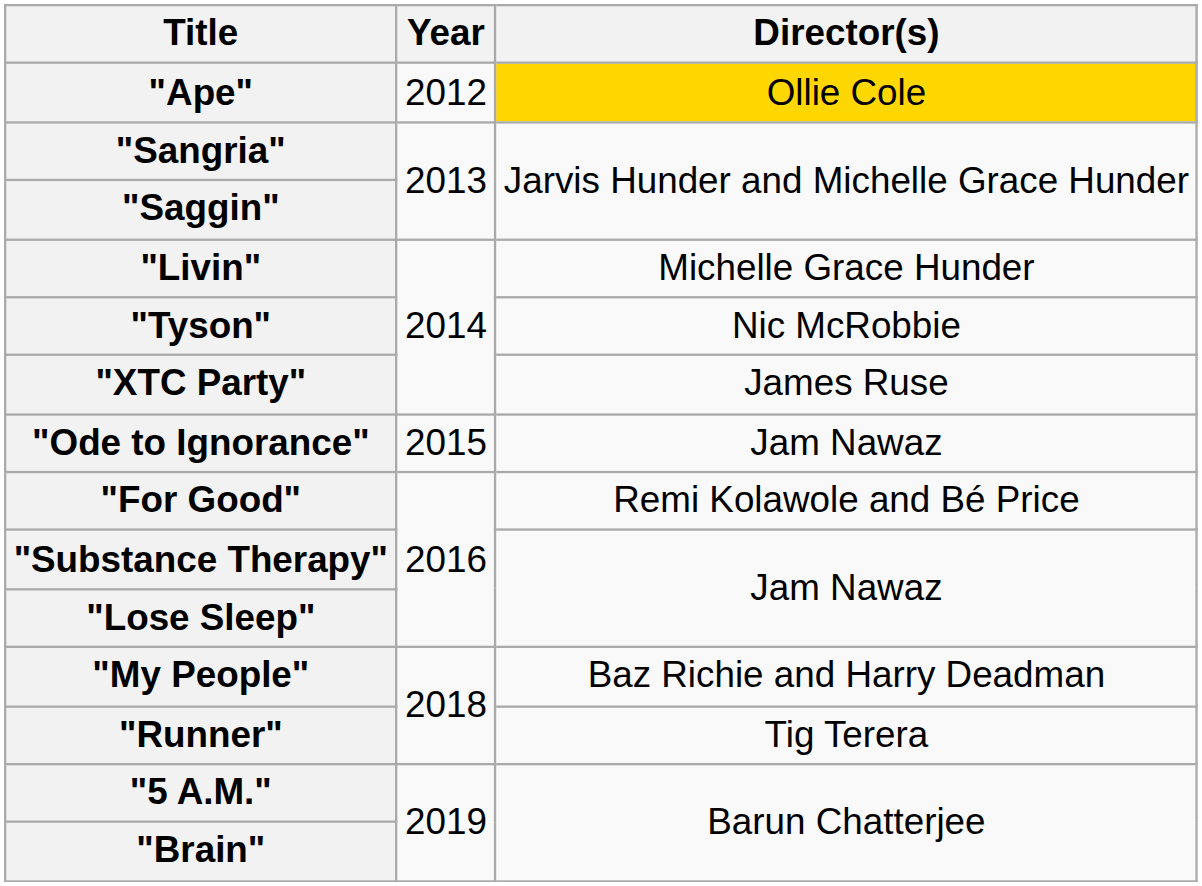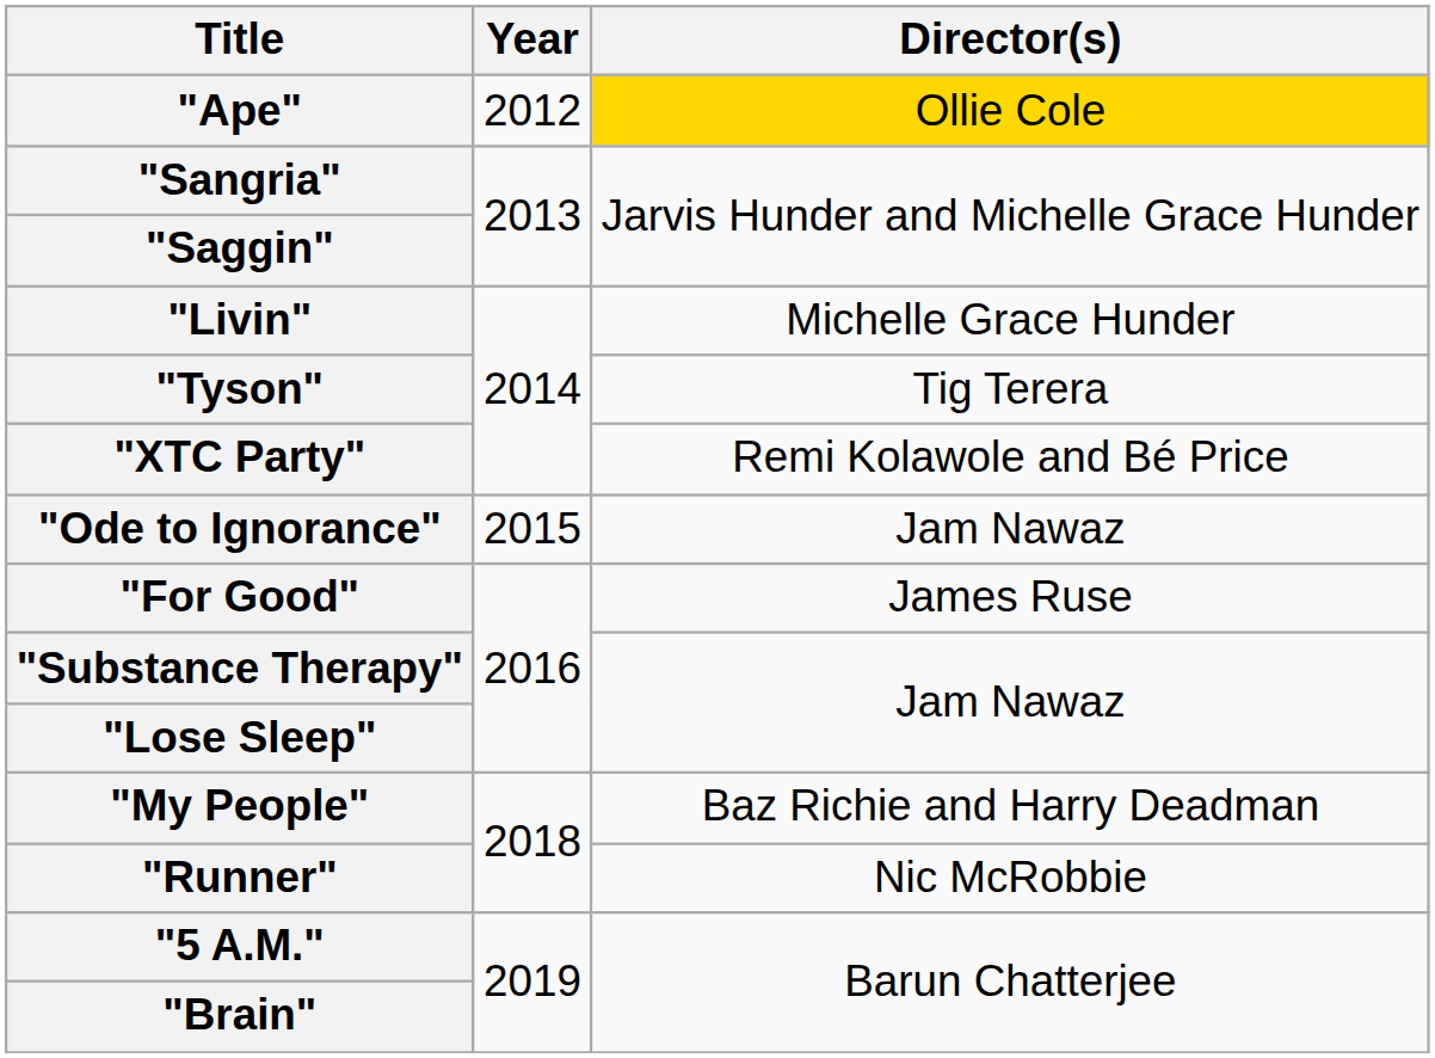"Tyson" | Director(s): Nic McRobbie -> Tig Terera
"XTC Party" | Director(s): James Ruse -> Remi Kolawole and Bé Price
"For Good" | Director(s): Remi Kolawole and Bé Price -> James Ruse
"Runner" | Director(s): Tig Terera -> Nic McRobbie
